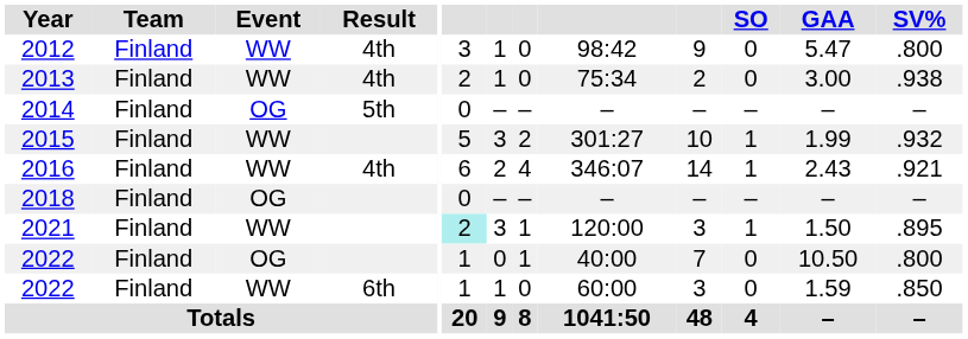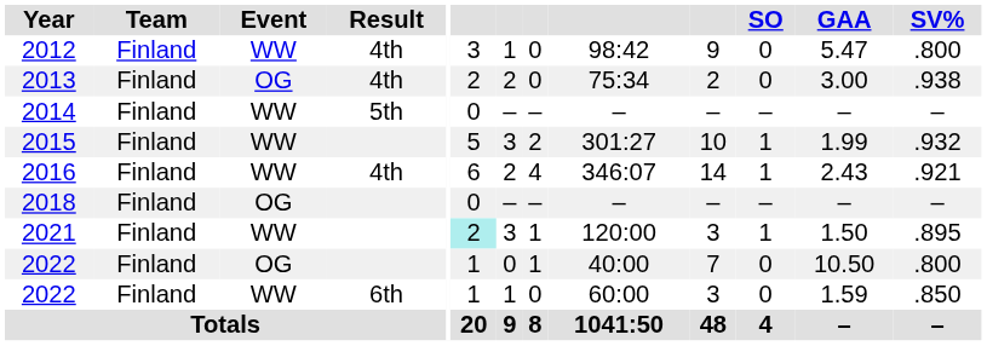2013 | Event: WW -> OG
2013 | column 7: 1 -> 2
2014 | Event: OG -> WW
